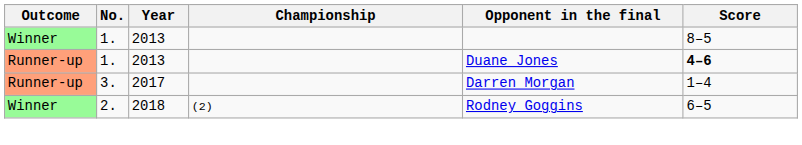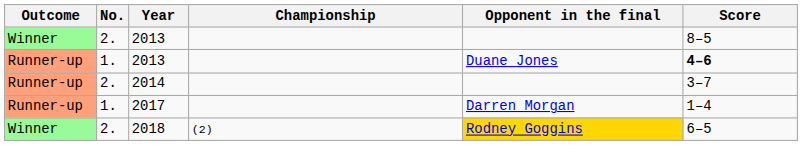Winner / 2013 | No.: 1. -> 2.
+ row: Runner-up | 2. | 2014 | 3–7
2017 | No.: 3. -> 1.
2018 | Opponent in the final: no background -> gold background
